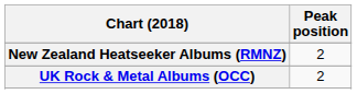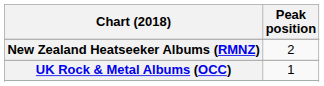UK Rock & Metal Albums (OCC) | Peak position: 2 -> 1
